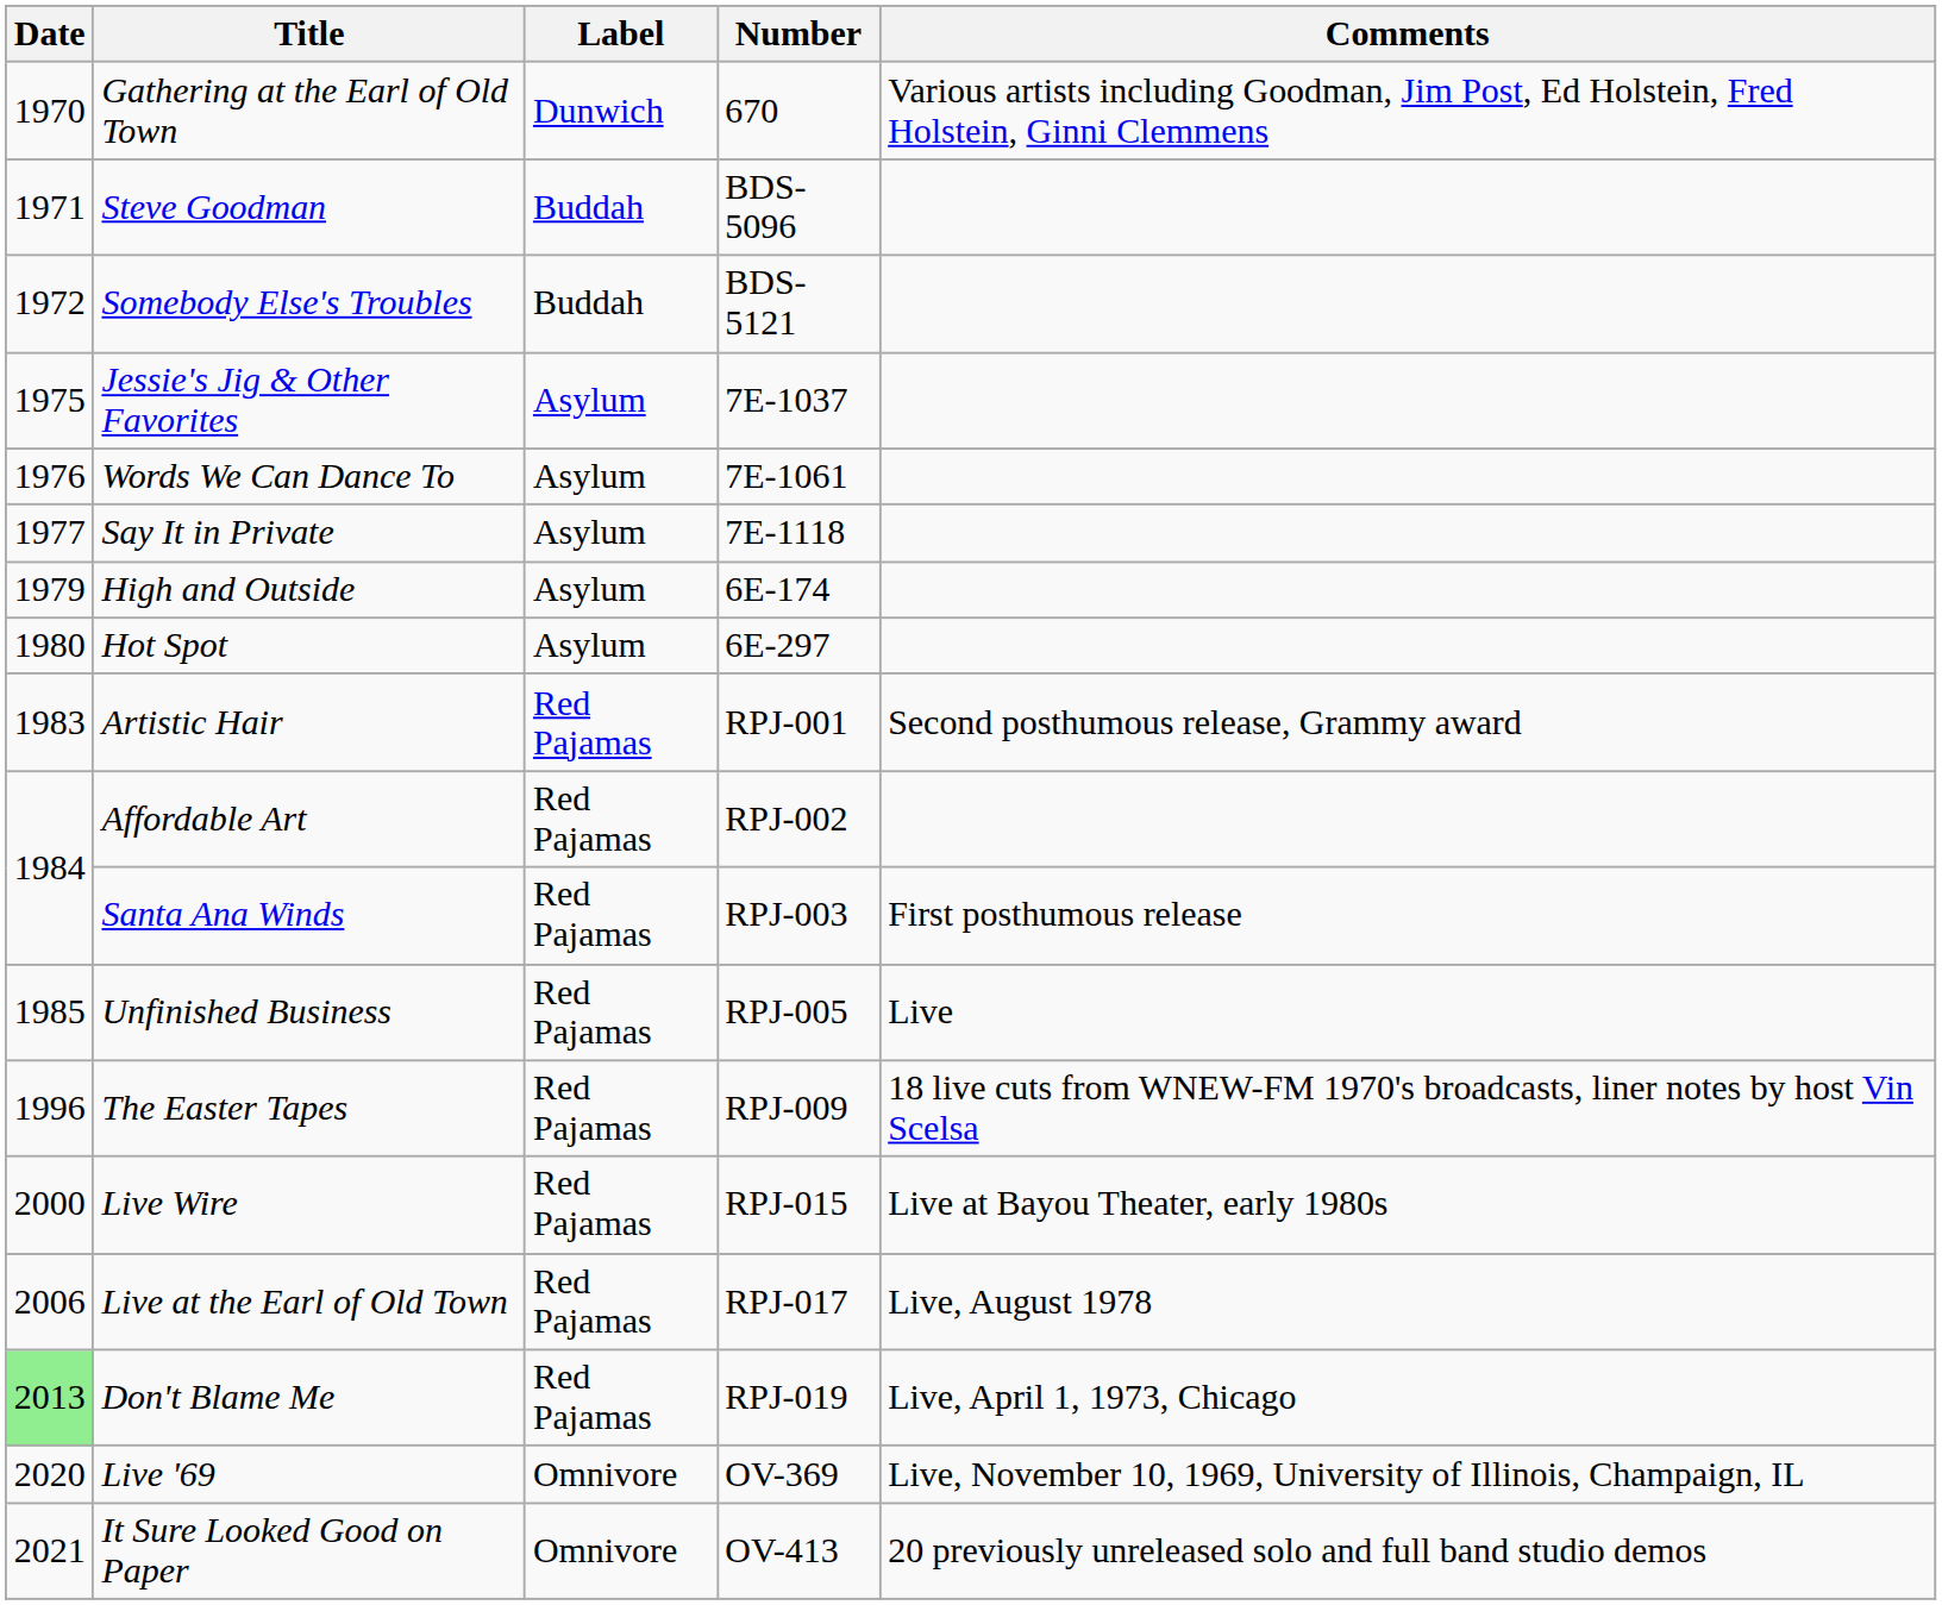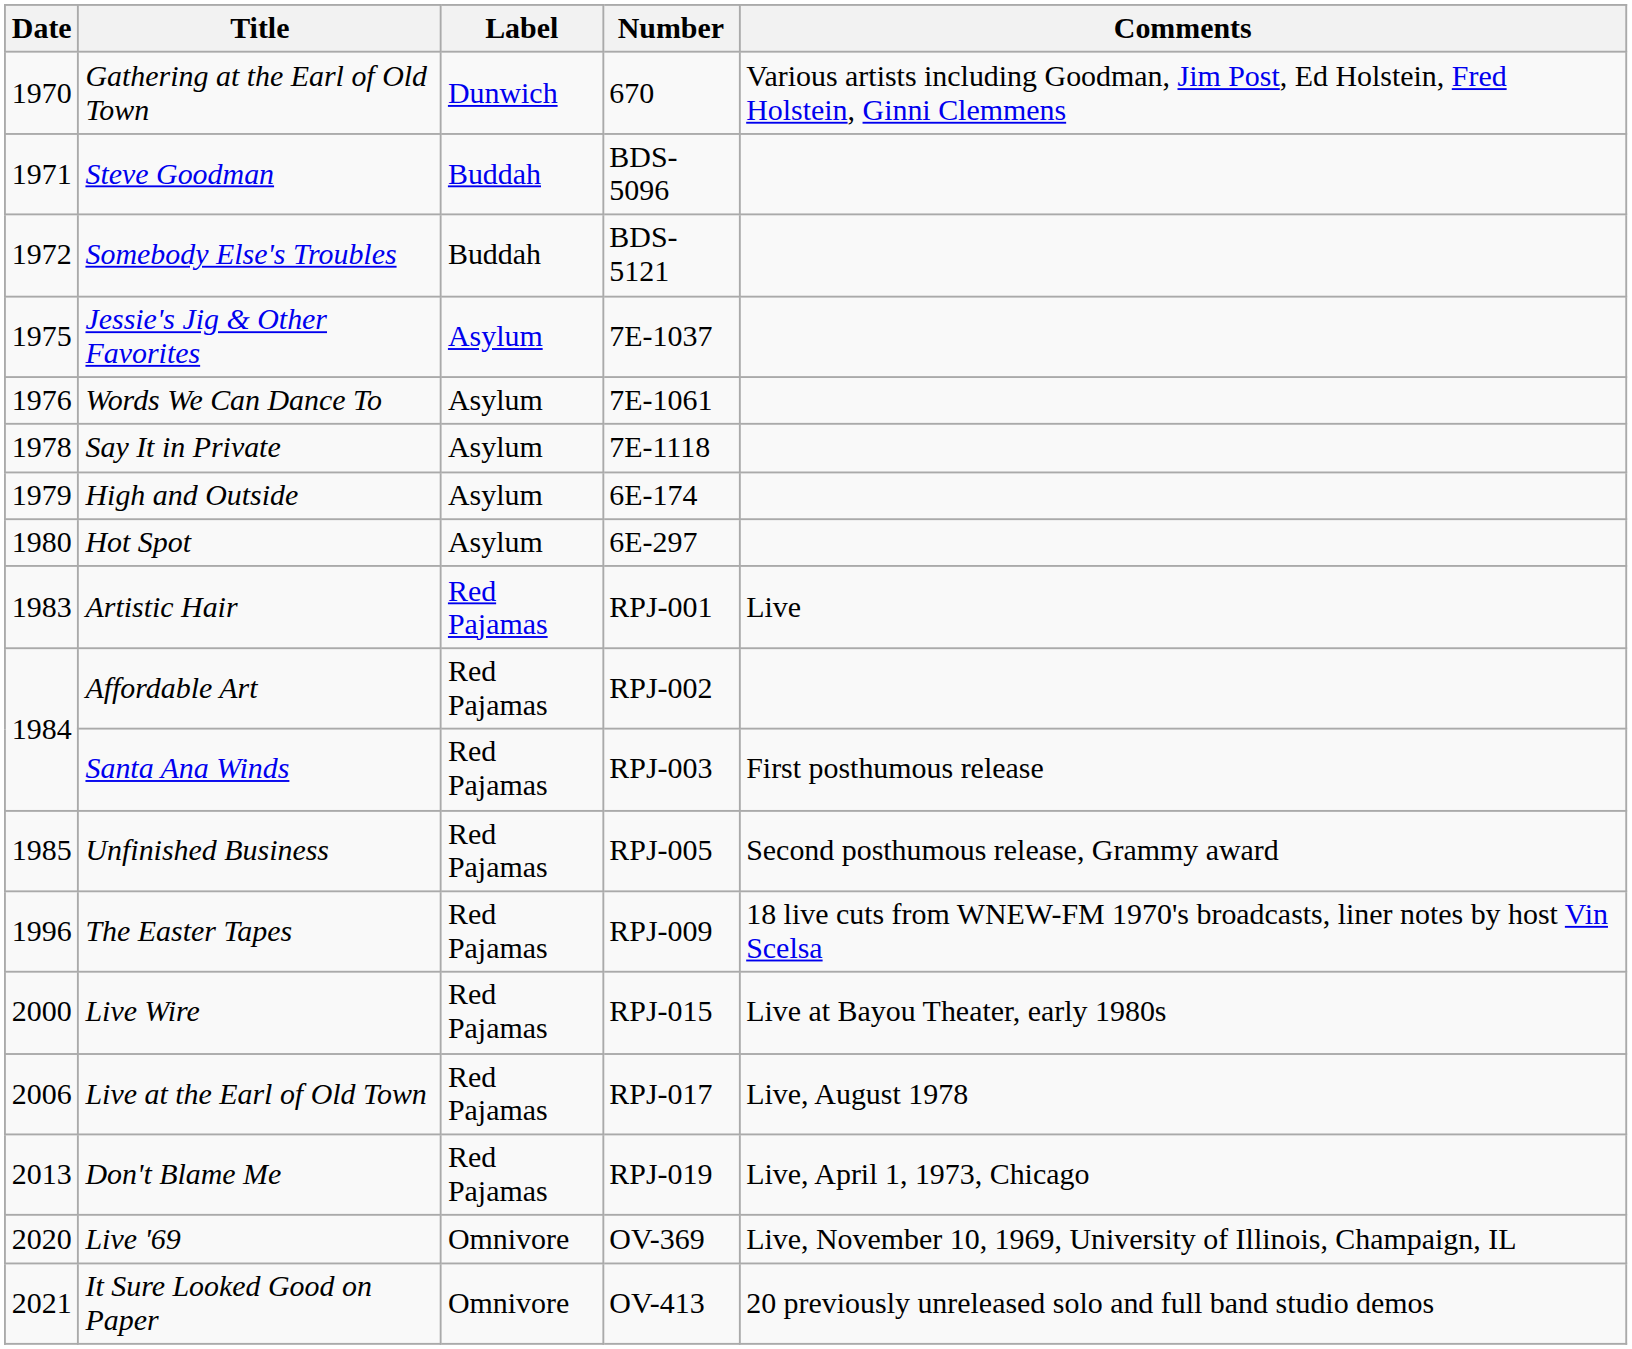Say It in Private | Date: 1977 -> 1978
Artistic Hair | Comments: Second posthumous release, Grammy award -> Live
Unfinished Business | Comments: Live -> Second posthumous release, Grammy award
Don't Blame Me | Date: lightgreen background -> no background
